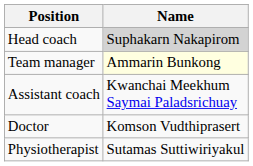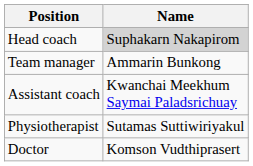Team manager | Name: lightyellow background -> no background
rows swapped: Doctor <-> Physiotherapist
